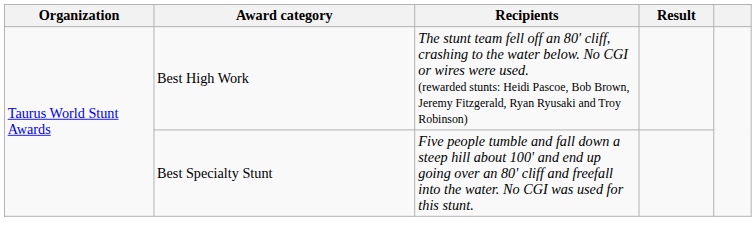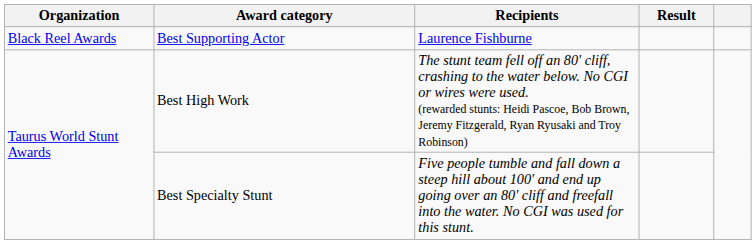+ row: Black Reel Awards | Best Supporting Actor | Laurence Fishburne
